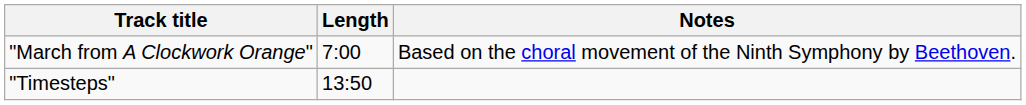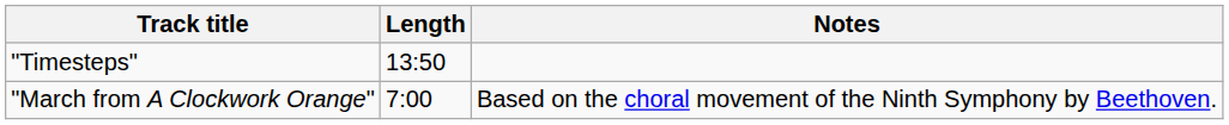rows swapped: "Timesteps" <-> "March from A Clockwork Orange"
